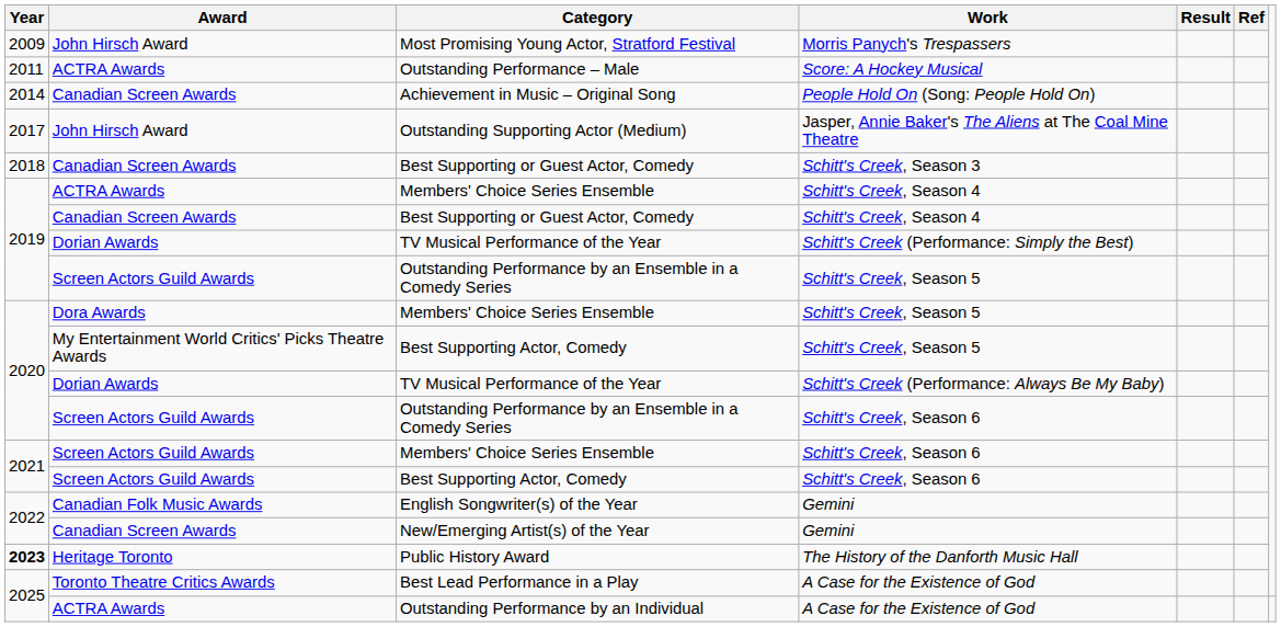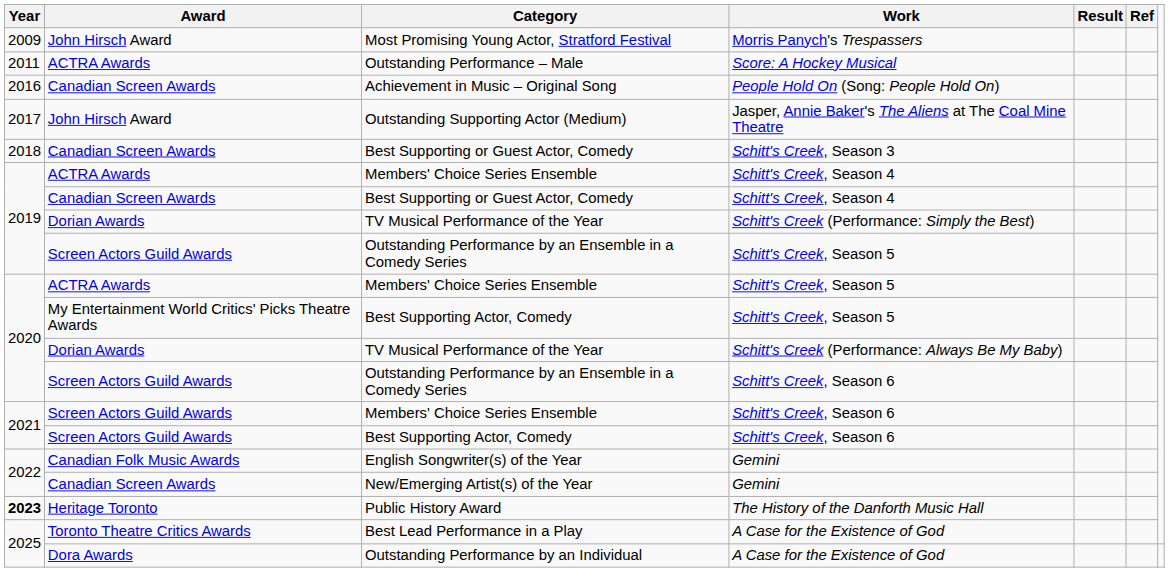Achievement in Music – Original Song | Year: 2014 -> 2016
Members' Choice Series Ensemble / Schitt's Creek, Season 5 | Award: Dora Awards -> ACTRA Awards
Outstanding Performance by an Individual | Award: ACTRA Awards -> Dora Awards
